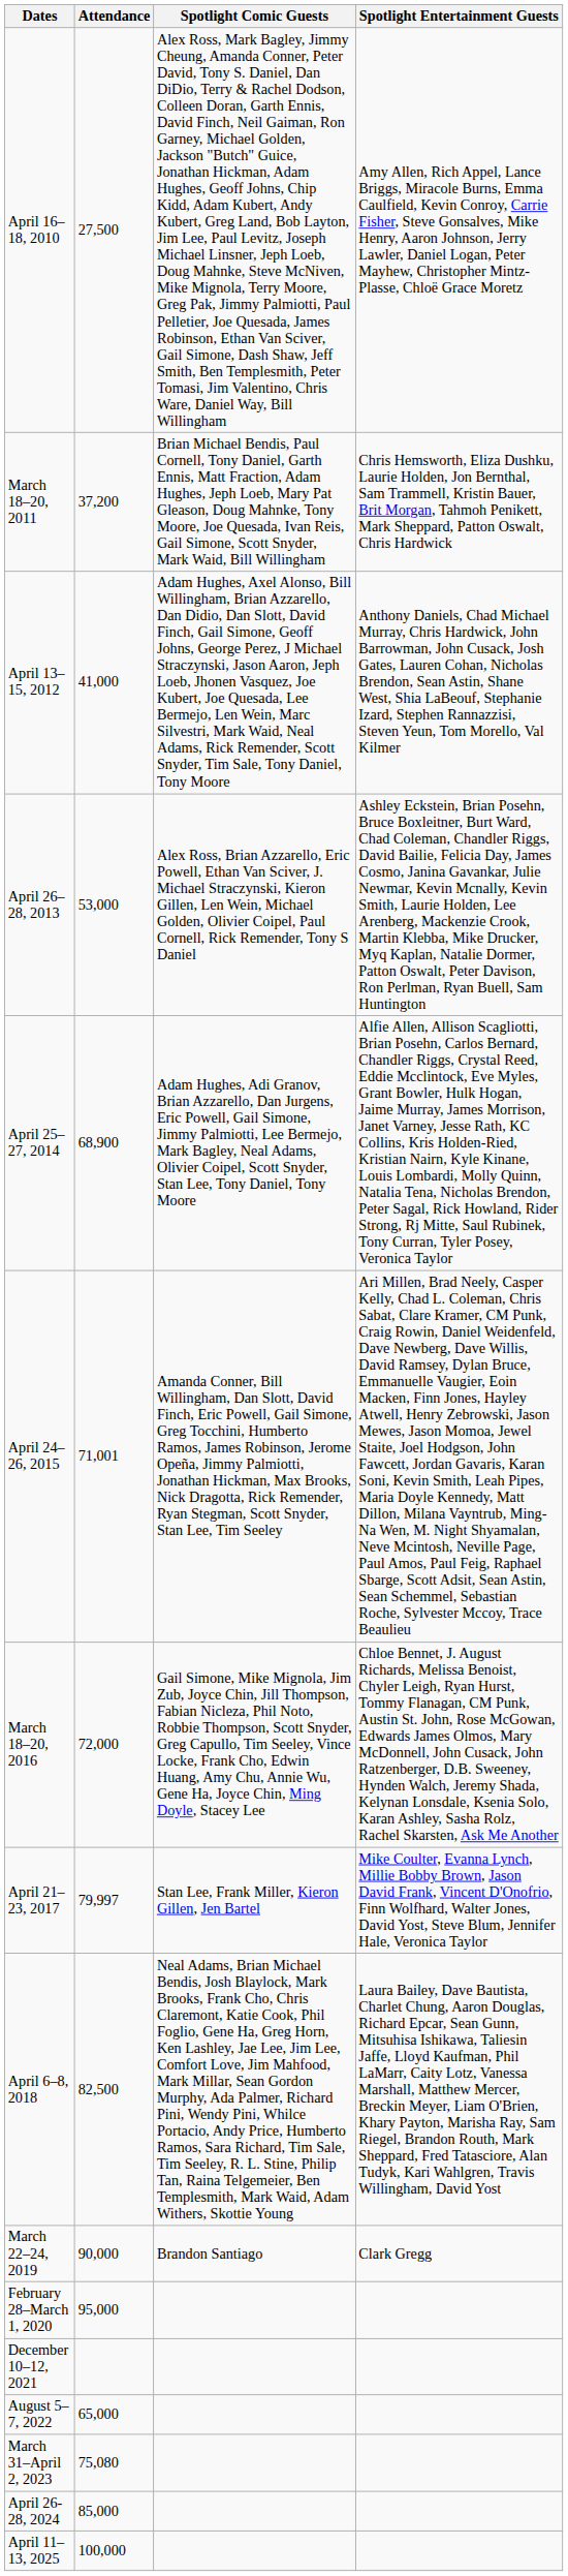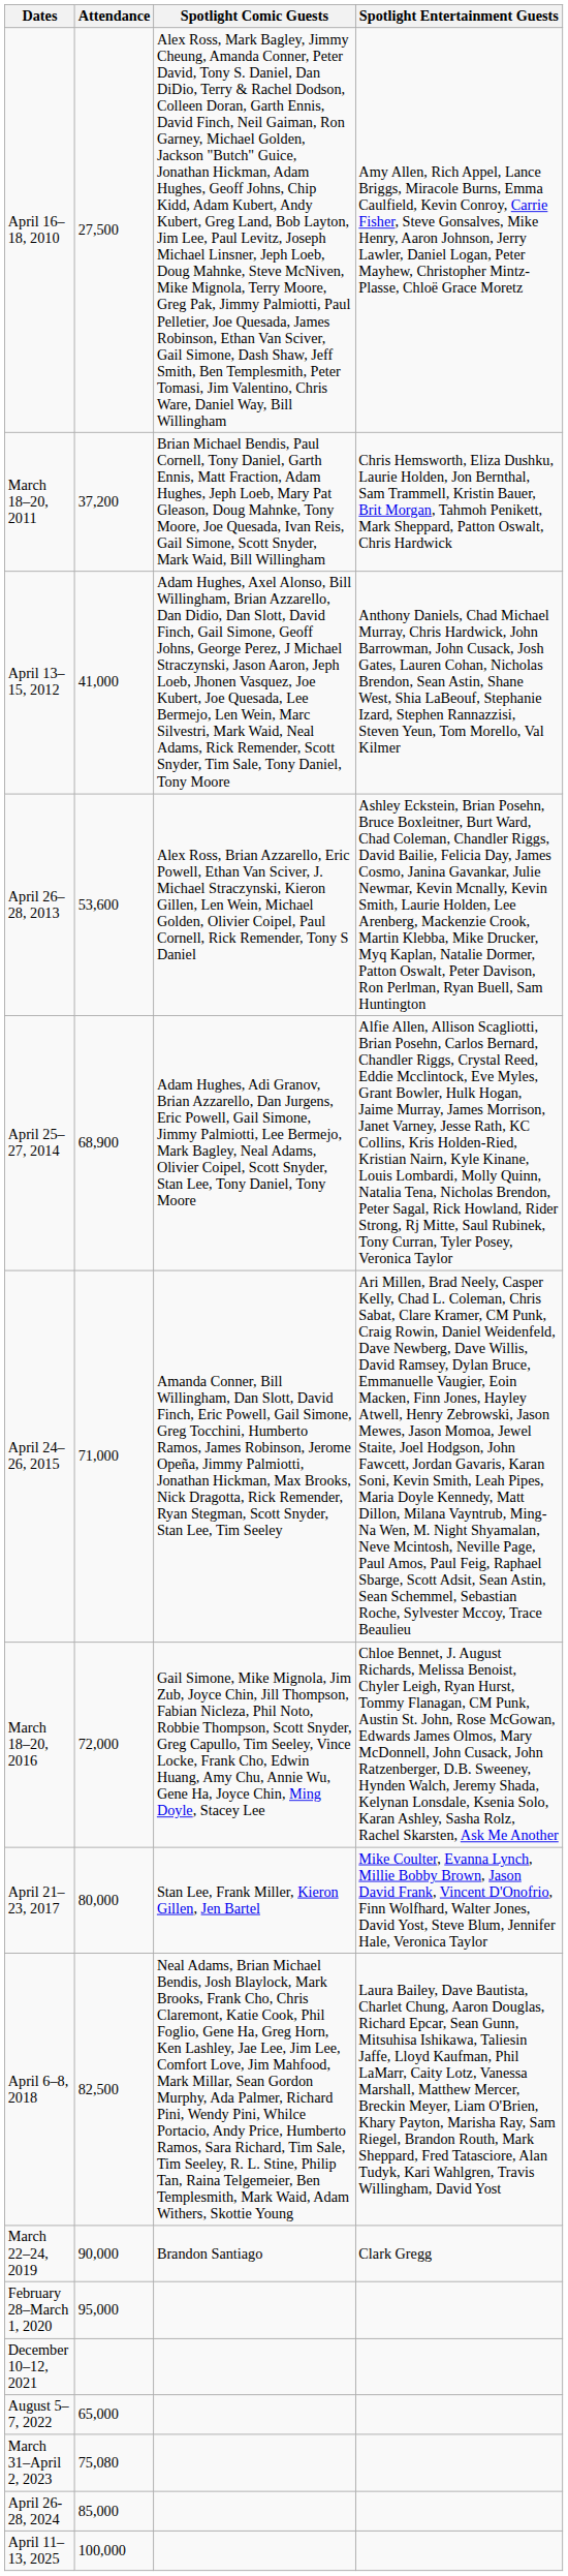April 26–28, 2013 | Attendance: 53,000 -> 53,600
April 24–26, 2015 | Attendance: 71,001 -> 71,000
April 21–23, 2017 | Attendance: 79,997 -> 80,000
